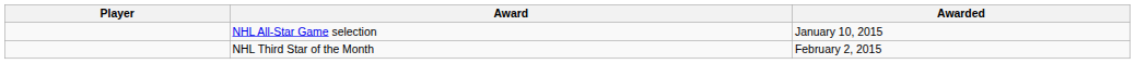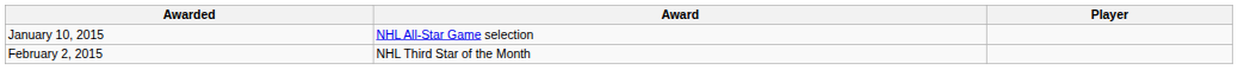columns swapped: Player <-> Awarded
